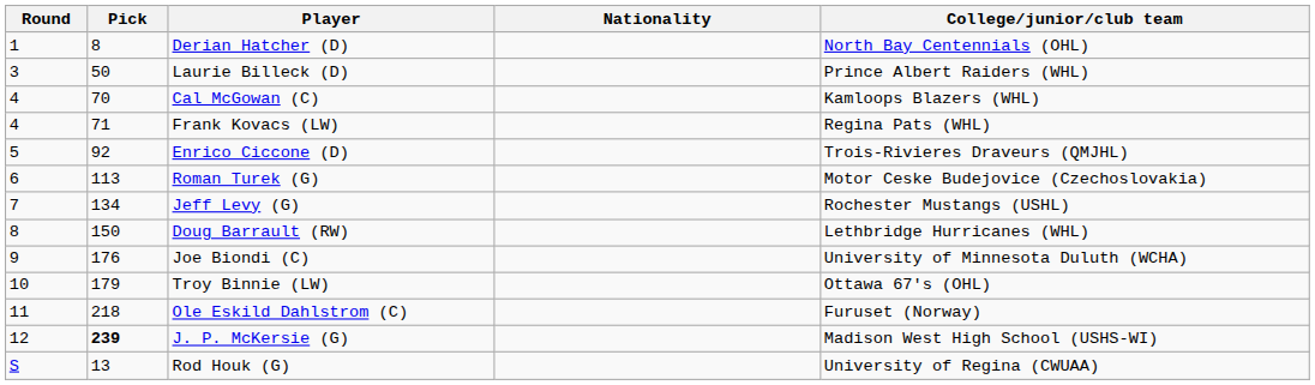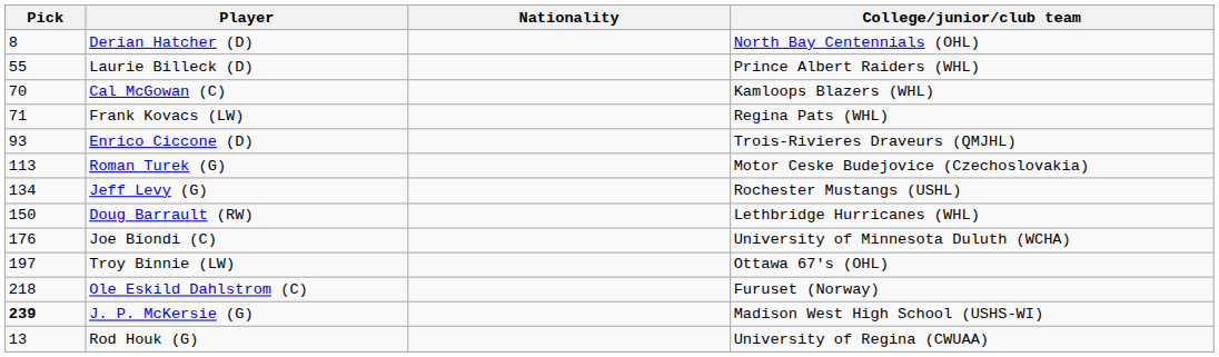- column: Round | 1 | 3 | 4 | 4 | 5 | 6 | 7 | 8 | 9 | 10 | 11 | 12 | S
Laurie Billeck (D) | Pick: 50 -> 55
Enrico Ciccone (D) | Pick: 92 -> 93
Troy Binnie (LW) | Pick: 179 -> 197
